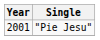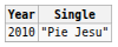"Pie Jesu" | Year: 2001 -> 2010
